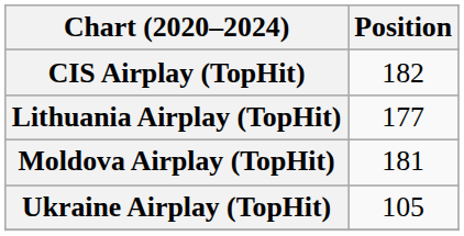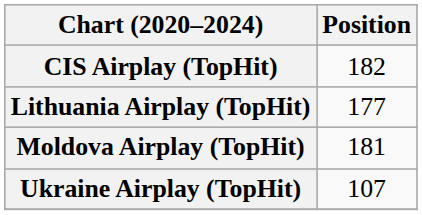Ukraine Airplay (TopHit) | Position: 105 -> 107
